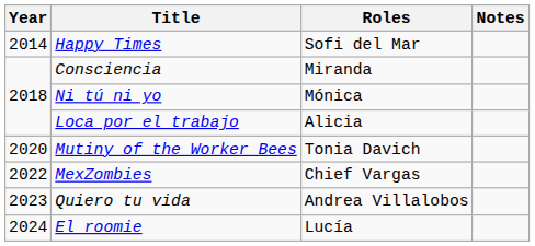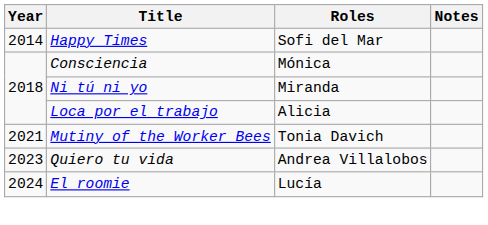Consciencia | Roles: Miranda -> Mónica
Ni tú ni yo | Roles: Mónica -> Miranda
Mutiny of the Worker Bees | Year: 2020 -> 2021
- row: 2022 | MexZombies | Chief Vargas
